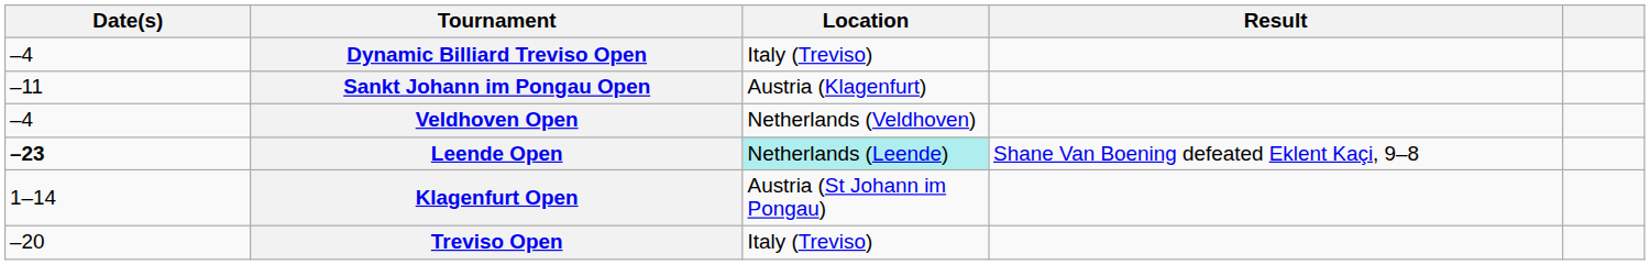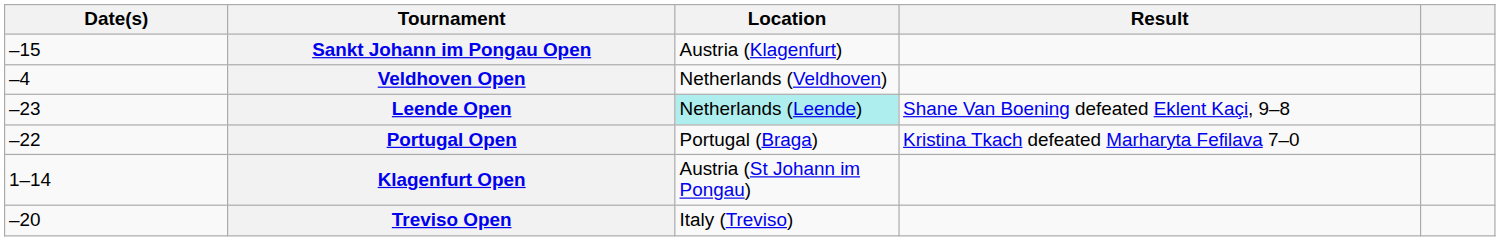- row: –4 | Dynamic Billiard Treviso Open | Italy (Treviso)
Sankt Johann im Pongau Open | Date(s): –11 -> –15
Leende Open | Date(s): bold -> normal
+ row: –22 | Portugal Open | Portugal (Braga) | Kristina Tkach defeated Marharyta Fefilava 7–0
